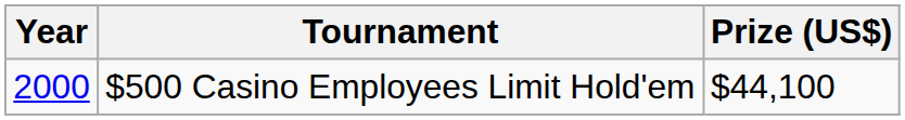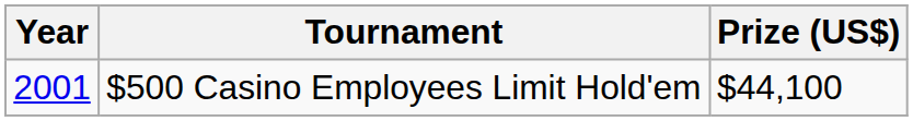$500 Casino Employees Limit Hold'em | Year: 2000 -> 2001
